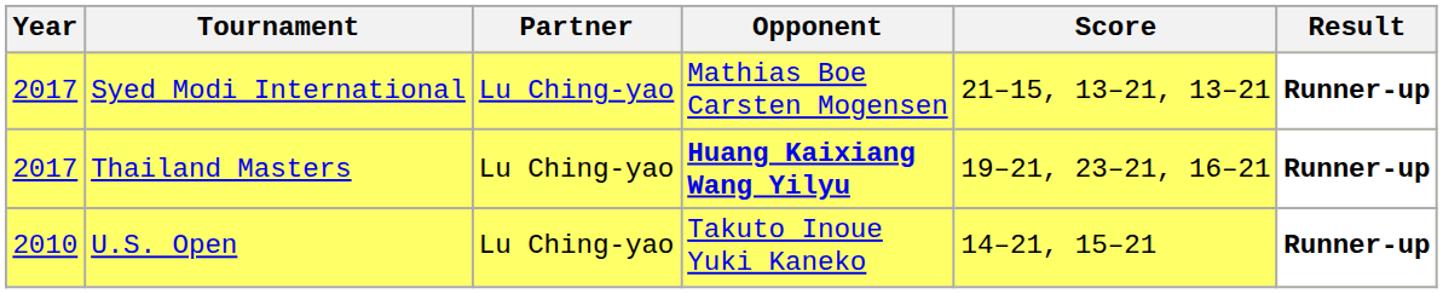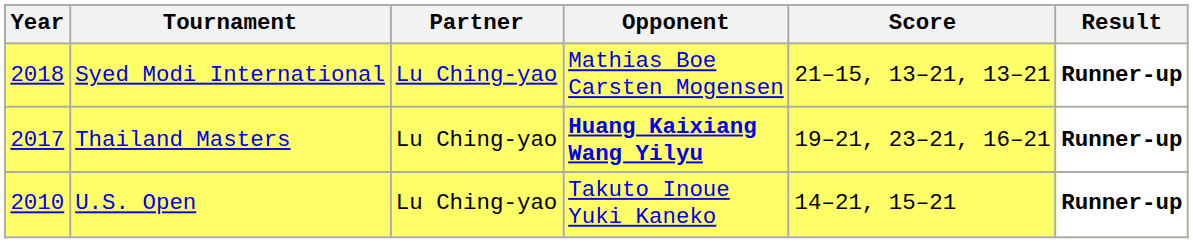Syed Modi International | Year: 2017 -> 2018
